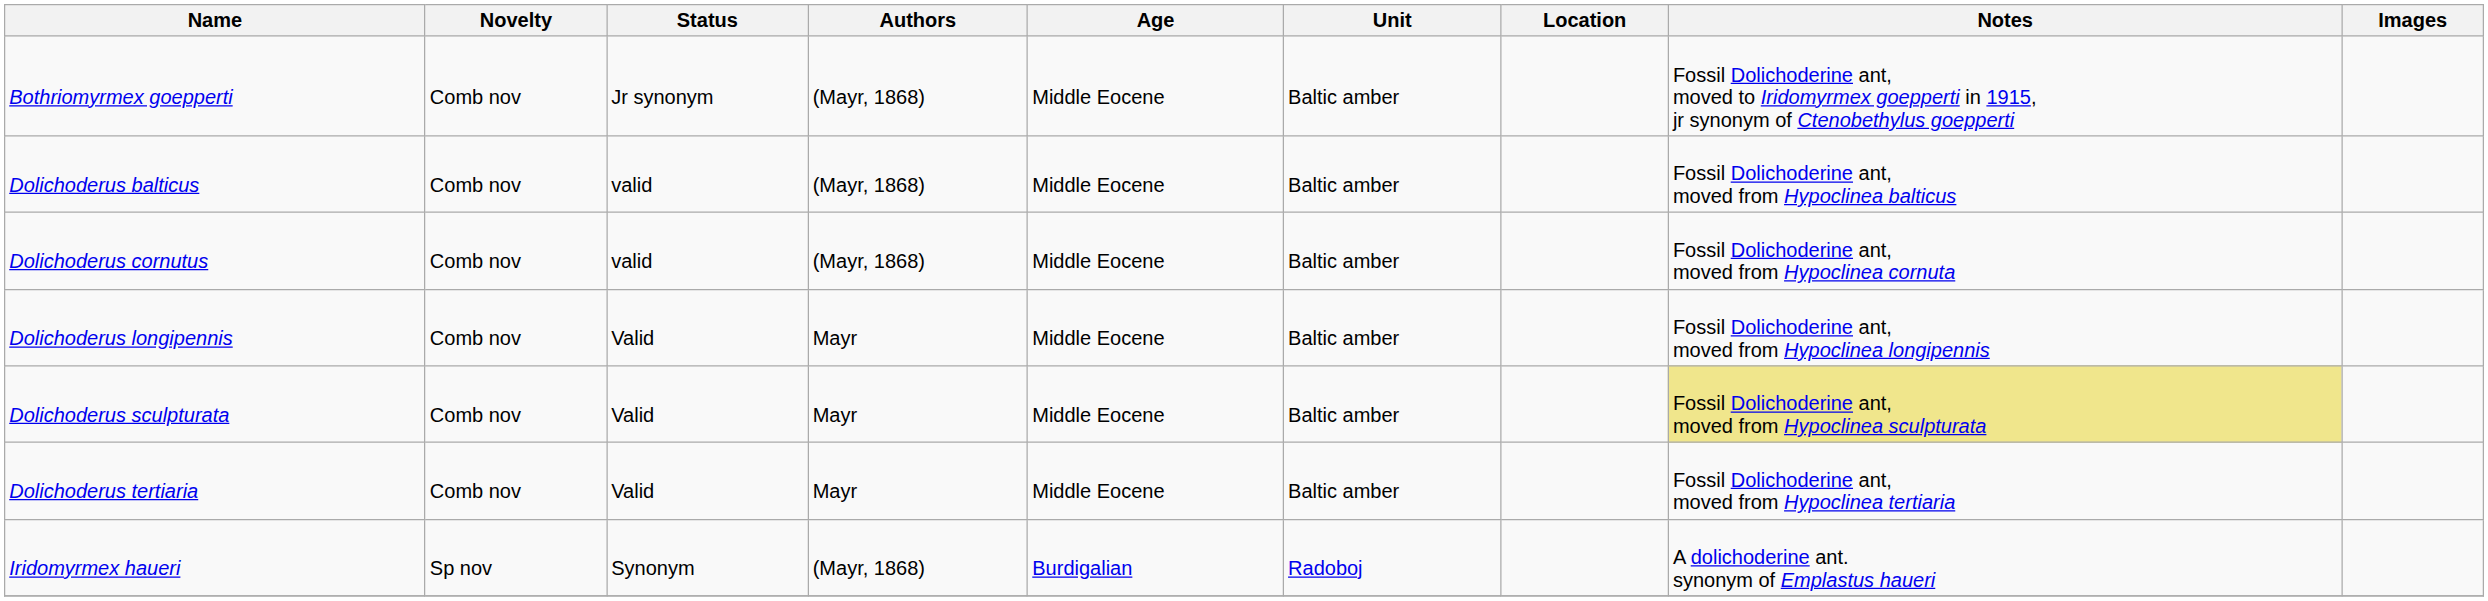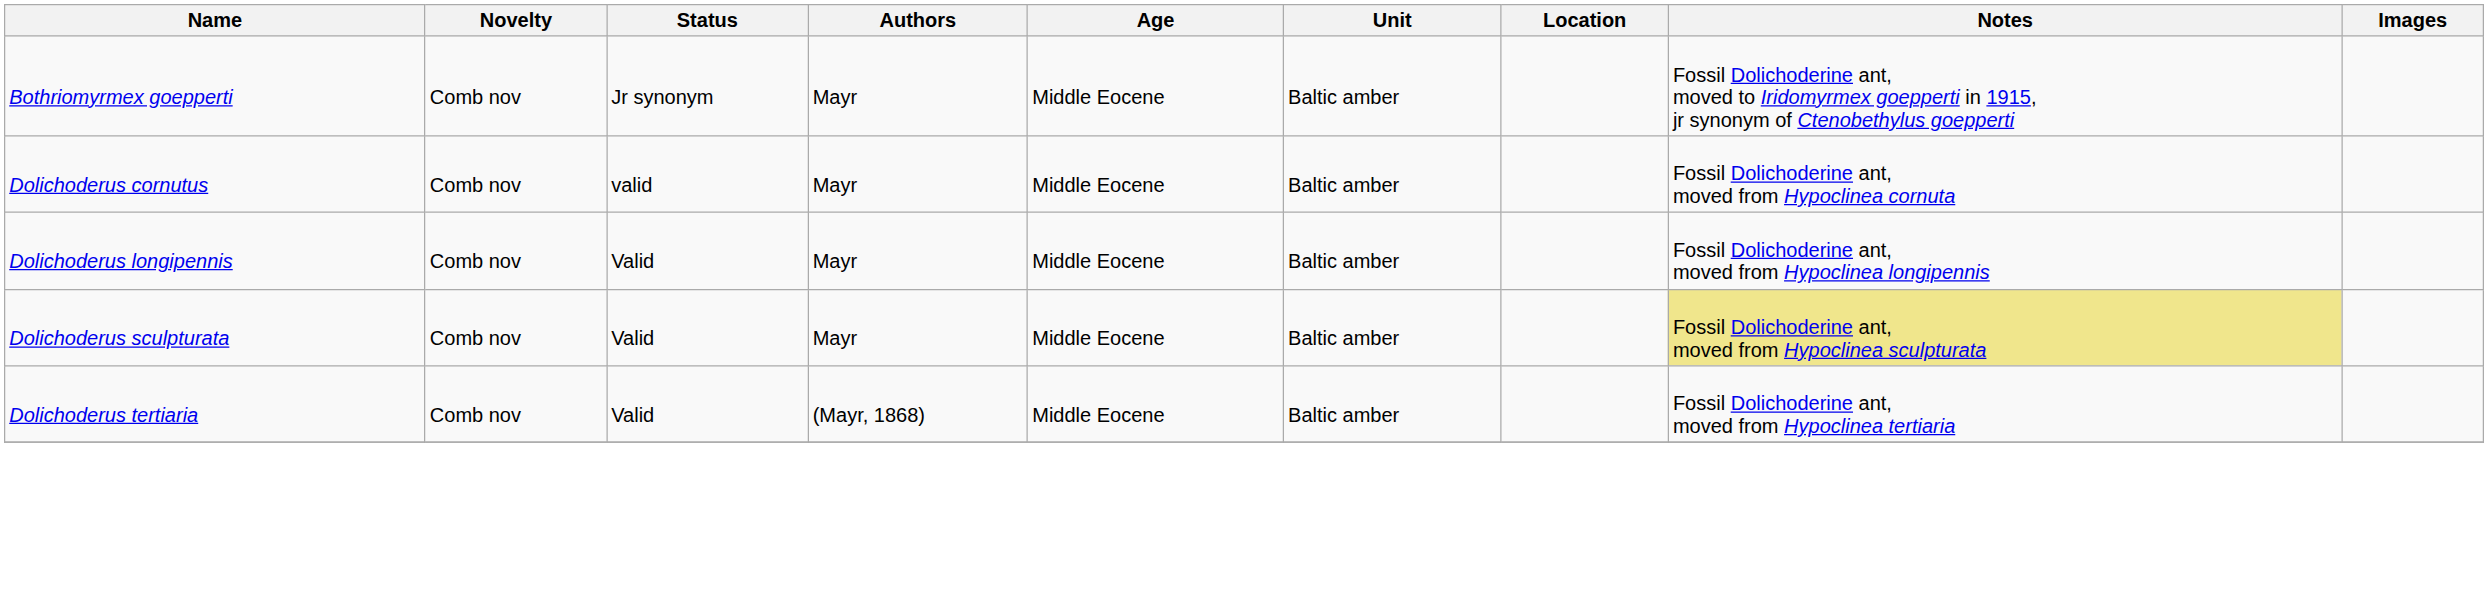Bothriomyrmex goepperti | Authors: (Mayr, 1868) -> Mayr
- row: Dolichoderus balticus | Comb nov | valid | (Mayr, 1868) | Middle Eocene | Baltic amber | Fossil Dolichoderine ant, moved from Hypoclinea balticus
Dolichoderus cornutus | Authors: (Mayr, 1868) -> Mayr
Dolichoderus tertiaria | Authors: Mayr -> (Mayr, 1868)
- row: Iridomyrmex haueri | Sp nov | Synonym | (Mayr, 1868) | Burdigalian | Radoboj | A dolichoderine ant. synonym of Emplastus haueri
